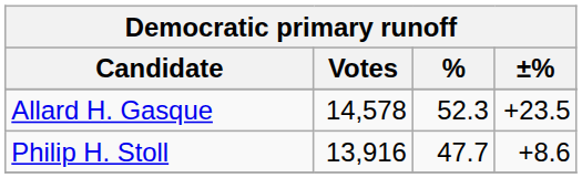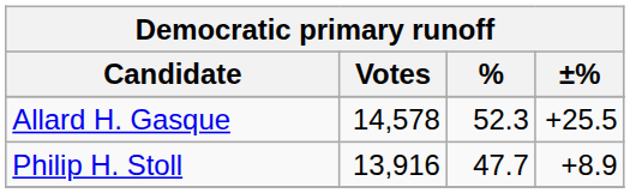Allard H. Gasque | ±%: +23.5 -> +25.5
Philip H. Stoll | ±%: +8.6 -> +8.9
